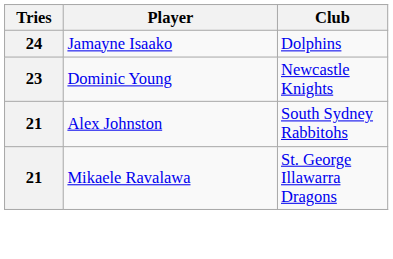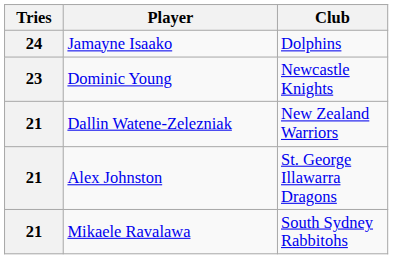+ row: 21 | Dallin Watene-Zelezniak | New Zealand Warriors
Alex Johnston | Club: South Sydney Rabbitohs -> St. George Illawarra Dragons
Mikaele Ravalawa | Club: St. George Illawarra Dragons -> South Sydney Rabbitohs
